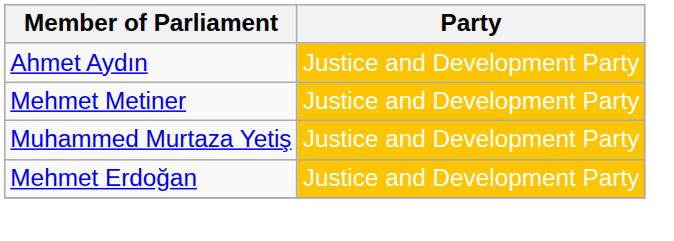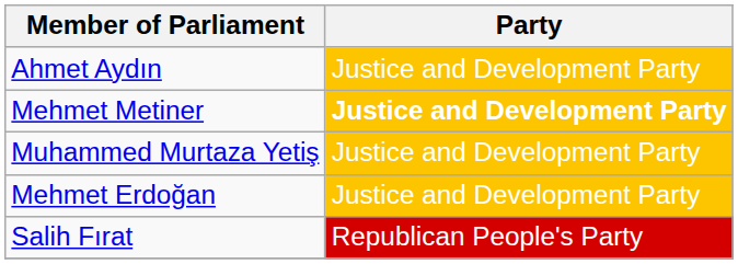Mehmet Metiner | Party: normal -> bold
+ row: Salih Fırat | Republican People's Party
